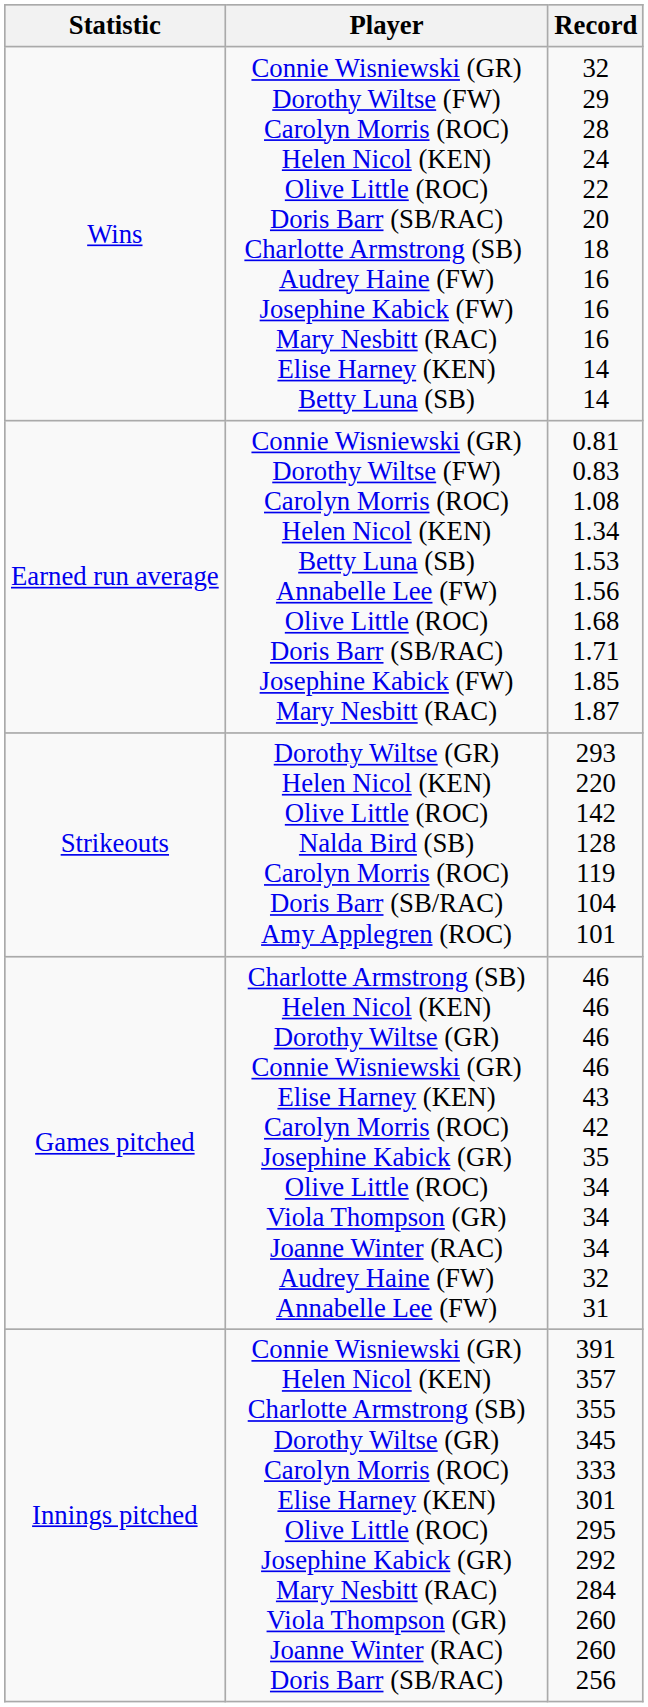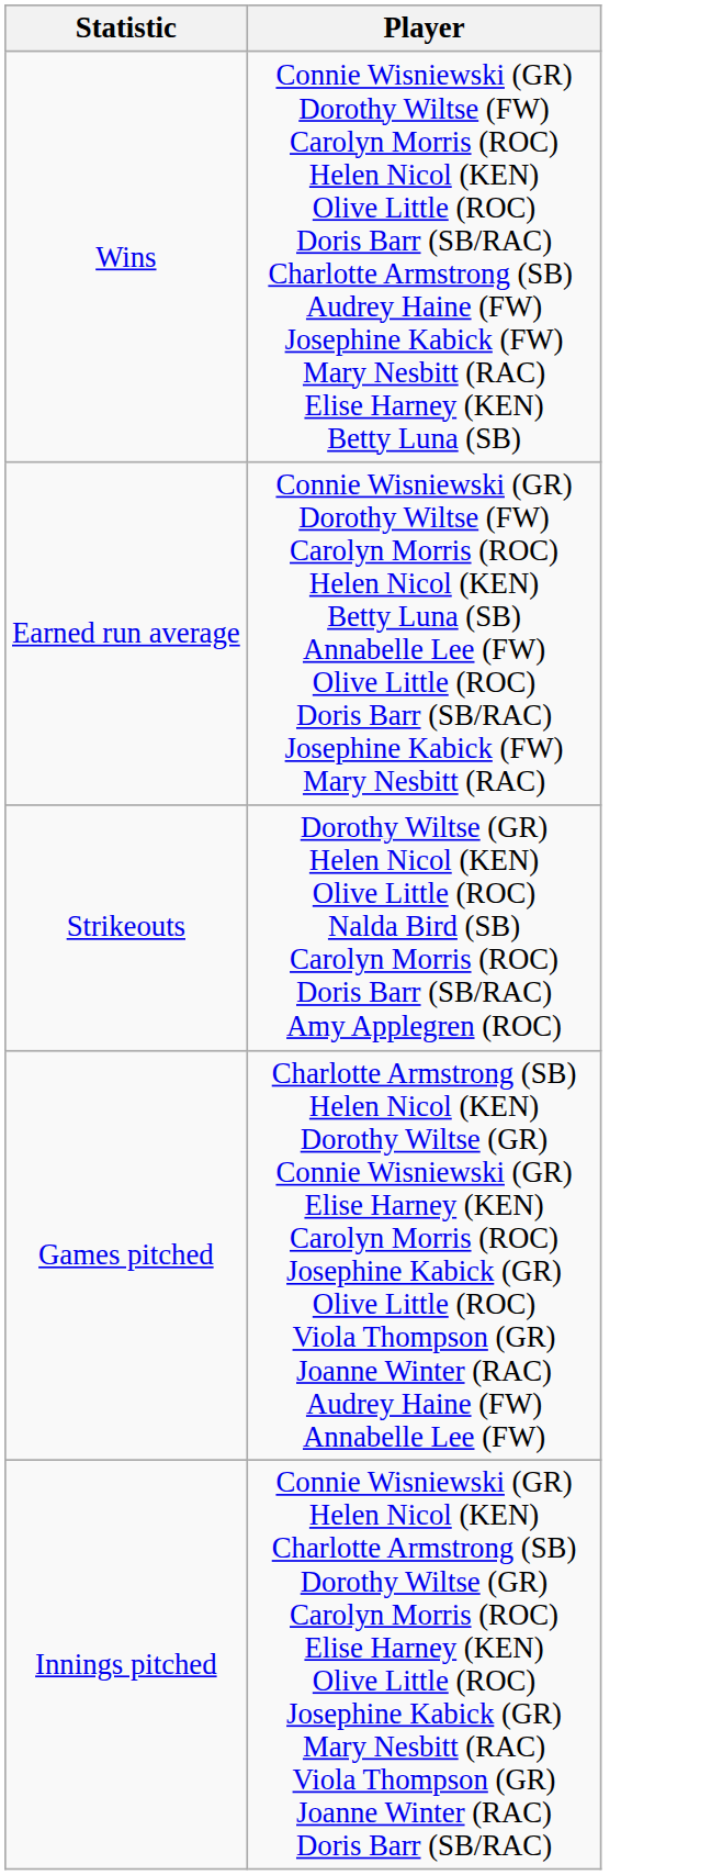- column: Record | 32 29 28 24 22 20 18 16 16 16 14 14 | 0.81 0.83 1.08 1.34 1.53 1.56 1.68 1.71 1.85 1.87 | 293 220 142 128 119 104 101 | 46 46 46 46 43 42 35 34 34 34 32 31 | 391 357 355 345 333 301 295 292 284 260 260 256
